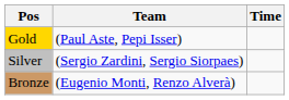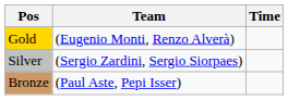Gold | Team: (Paul Aste, Pepi Isser) -> (Eugenio Monti, Renzo Alverà)
Bronze | Team: (Eugenio Monti, Renzo Alverà) -> (Paul Aste, Pepi Isser)
